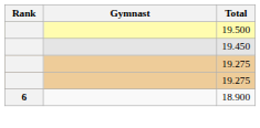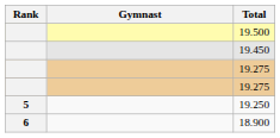+ row: 5 | 19.250
